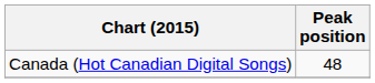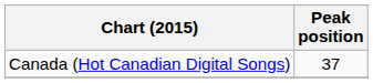Canada (Hot Canadian Digital Songs) | Peak position: 48 -> 37
